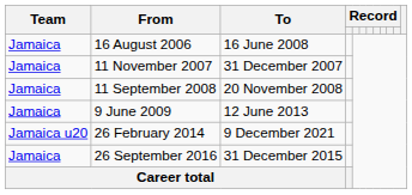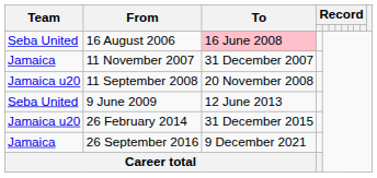16 August 2006 | Team: Jamaica -> Seba United
16 August 2006 | To: no background -> pink background
11 September 2008 | Team: Jamaica -> Jamaica u20
9 June 2009 | Team: Jamaica -> Seba United
26 February 2014 | To: 9 December 2021 -> 31 December 2015
26 September 2016 | To: 31 December 2015 -> 9 December 2021
